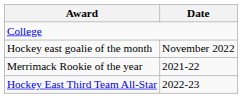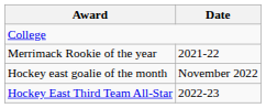rows swapped: Merrimack Rookie of the year <-> Hockey east goalie of the month
